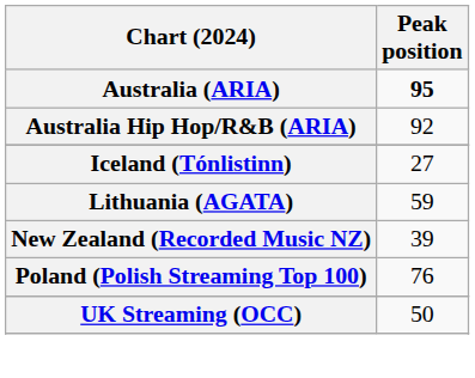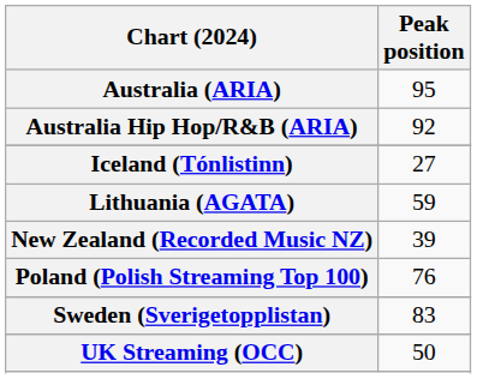Australia (ARIA) | Peak position: bold -> normal
+ row: Sweden (Sverigetopplistan) | 83
